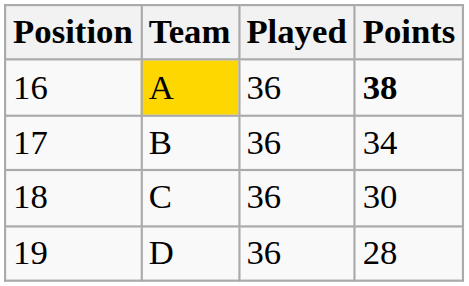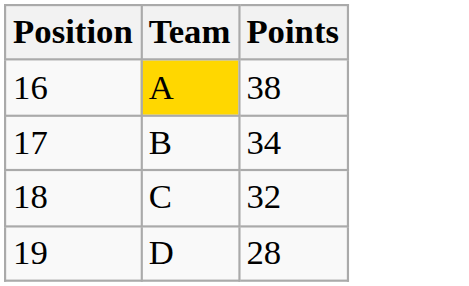- column: Played | 36 | 36 | 36 | 36
16 | Points: bold -> normal
18 | Points: 30 -> 32
